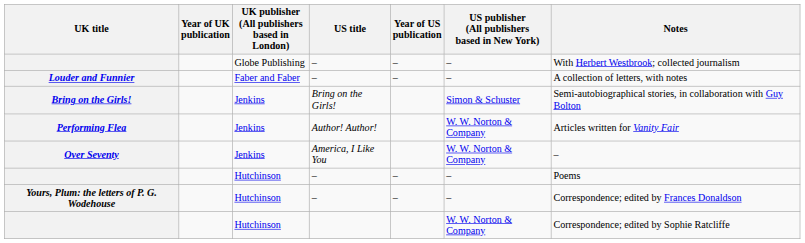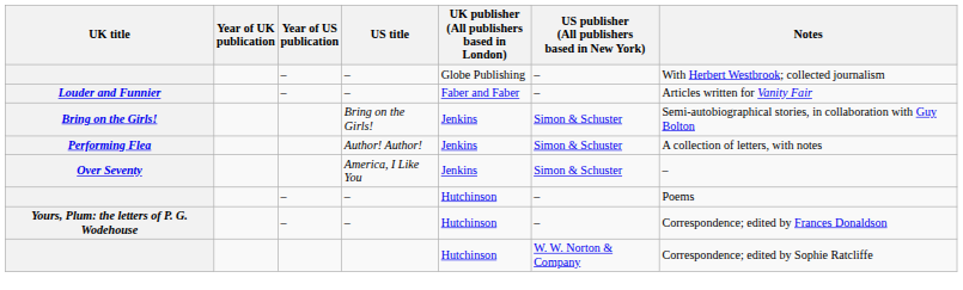columns swapped: UK publisher (All publishers based in London) <-> Year of US publication
Louder and Funnier | Notes: A collection of letters, with notes -> Articles written for Vanity Fair
Performing Flea | US publisher (All publishers based in New York): W. W. Norton & Company -> Simon & Schuster
Performing Flea | Notes: Articles written for Vanity Fair -> A collection of letters, with notes
Over Seventy | US publisher (All publishers based in New York): W. W. Norton & Company -> Simon & Schuster
